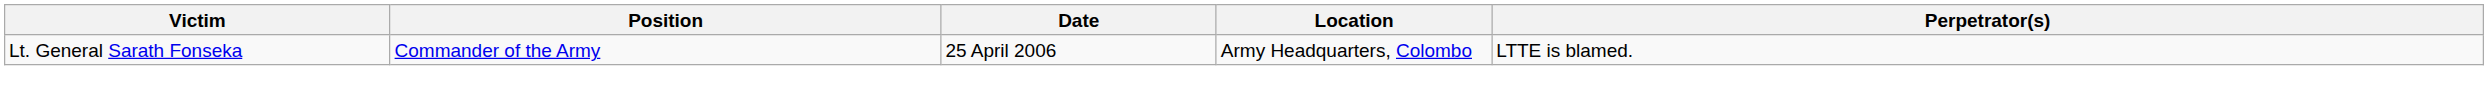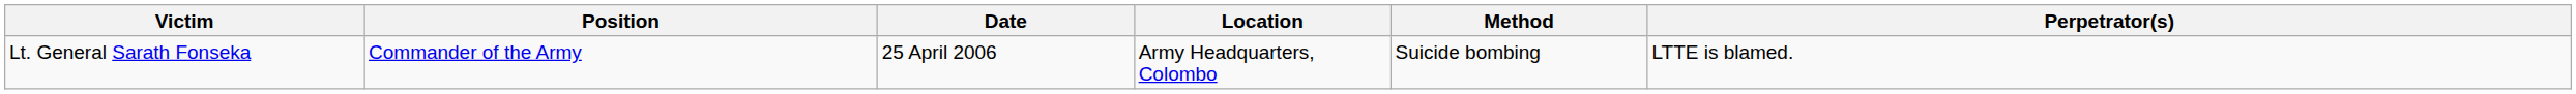+ column: Method | Suicide bombing
